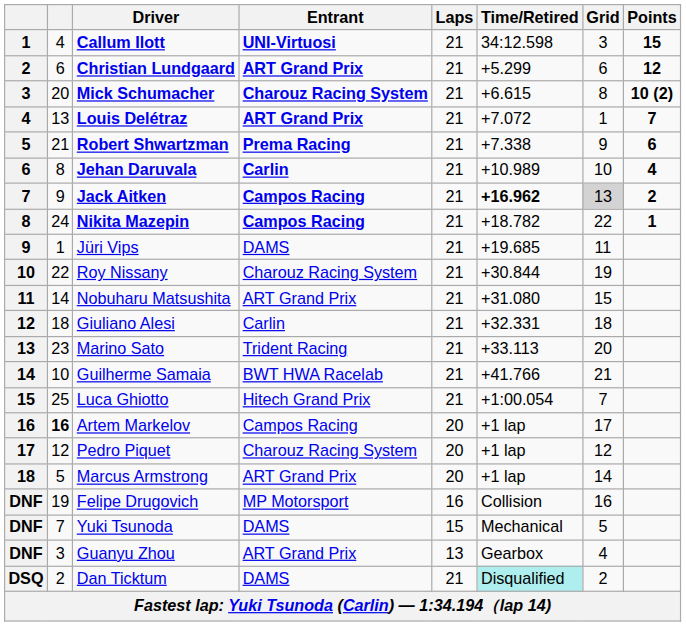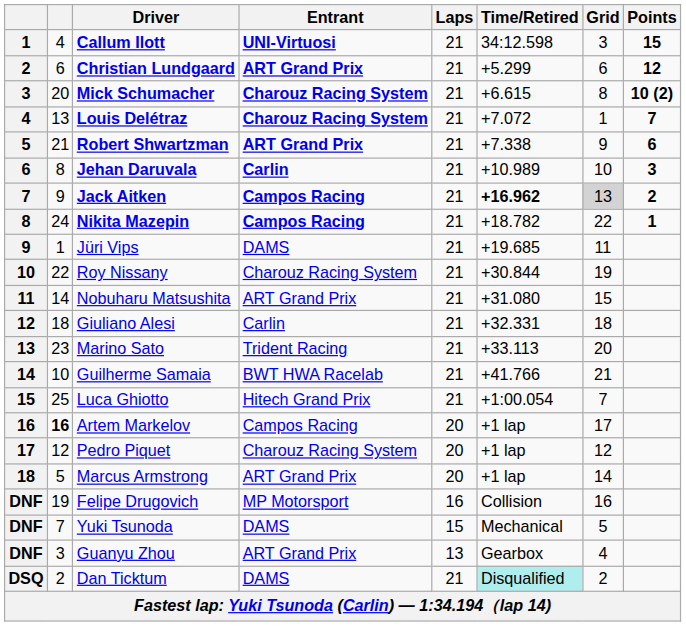Louis Delétraz | Entrant: ART Grand Prix -> Charouz Racing System
Robert Shwartzman | Entrant: Prema Racing -> ART Grand Prix
Jehan Daruvala | Points: 4 -> 3
